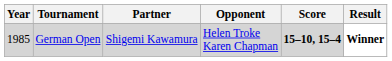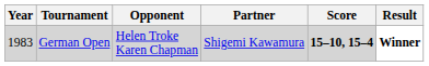columns swapped: Partner <-> Opponent
German Open | Year: 1985 -> 1983
